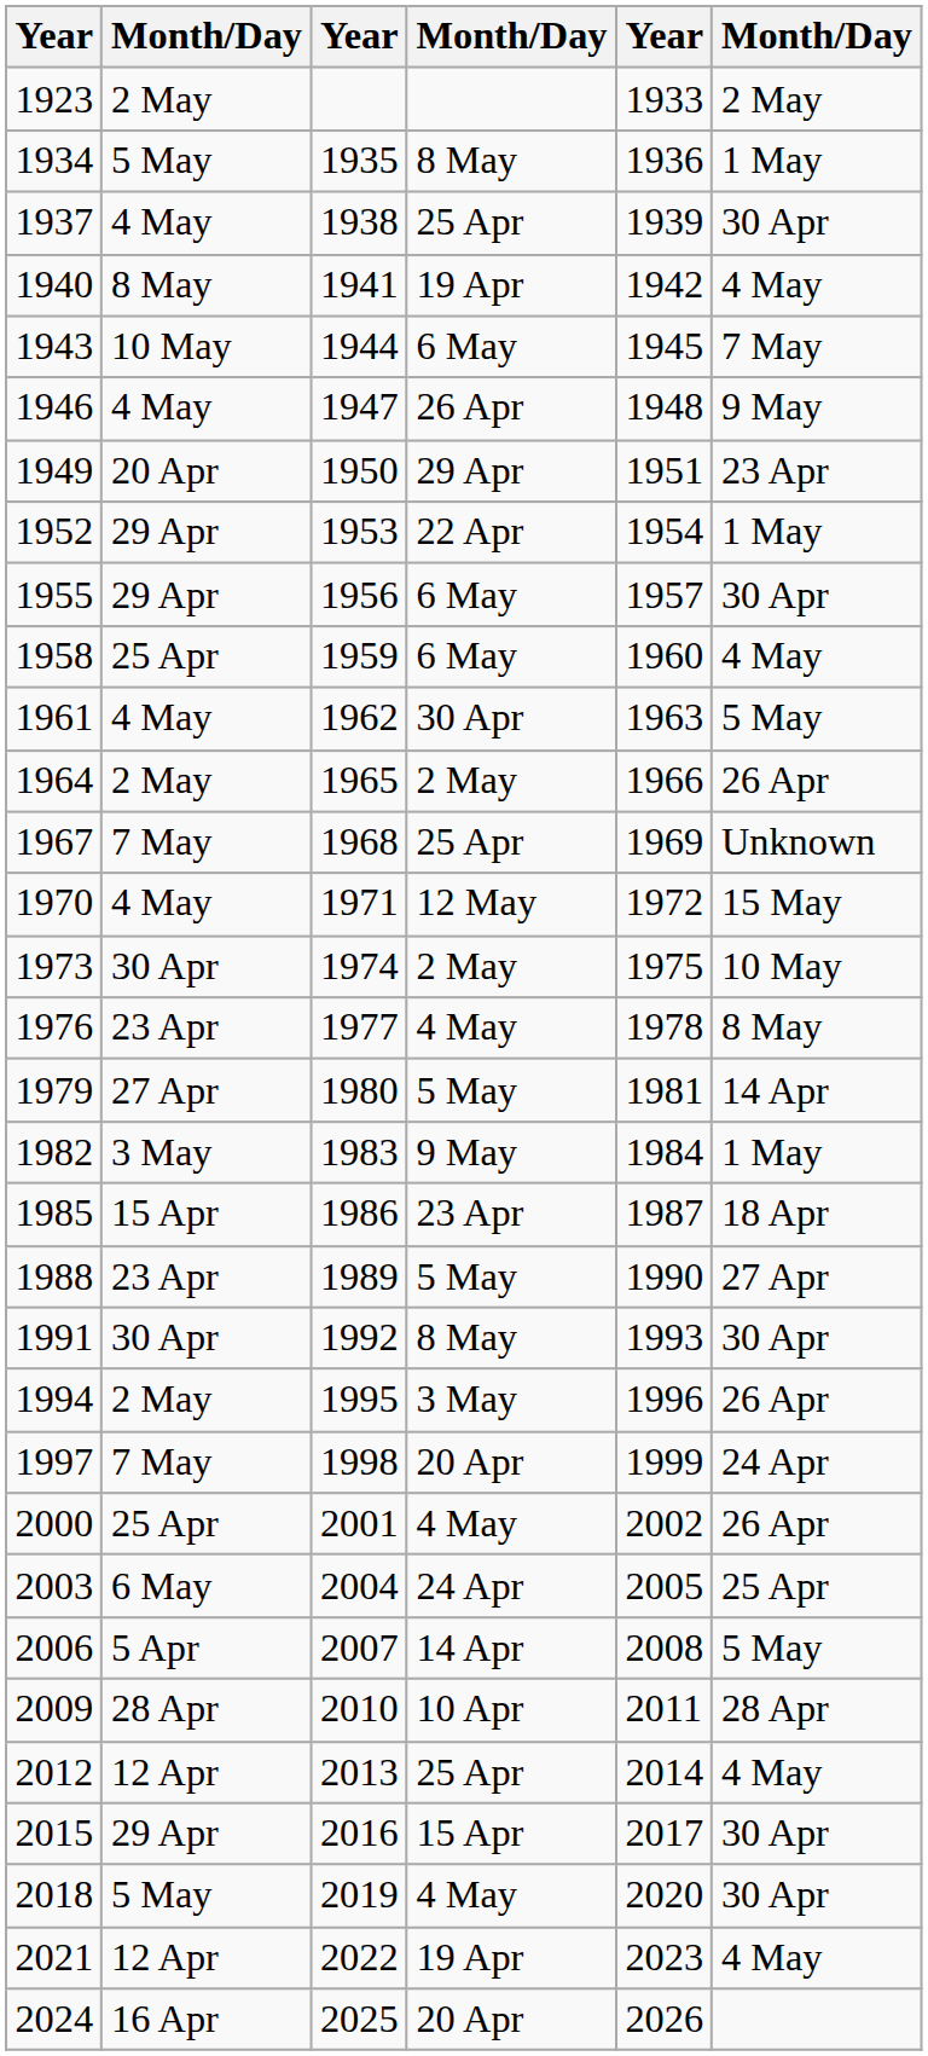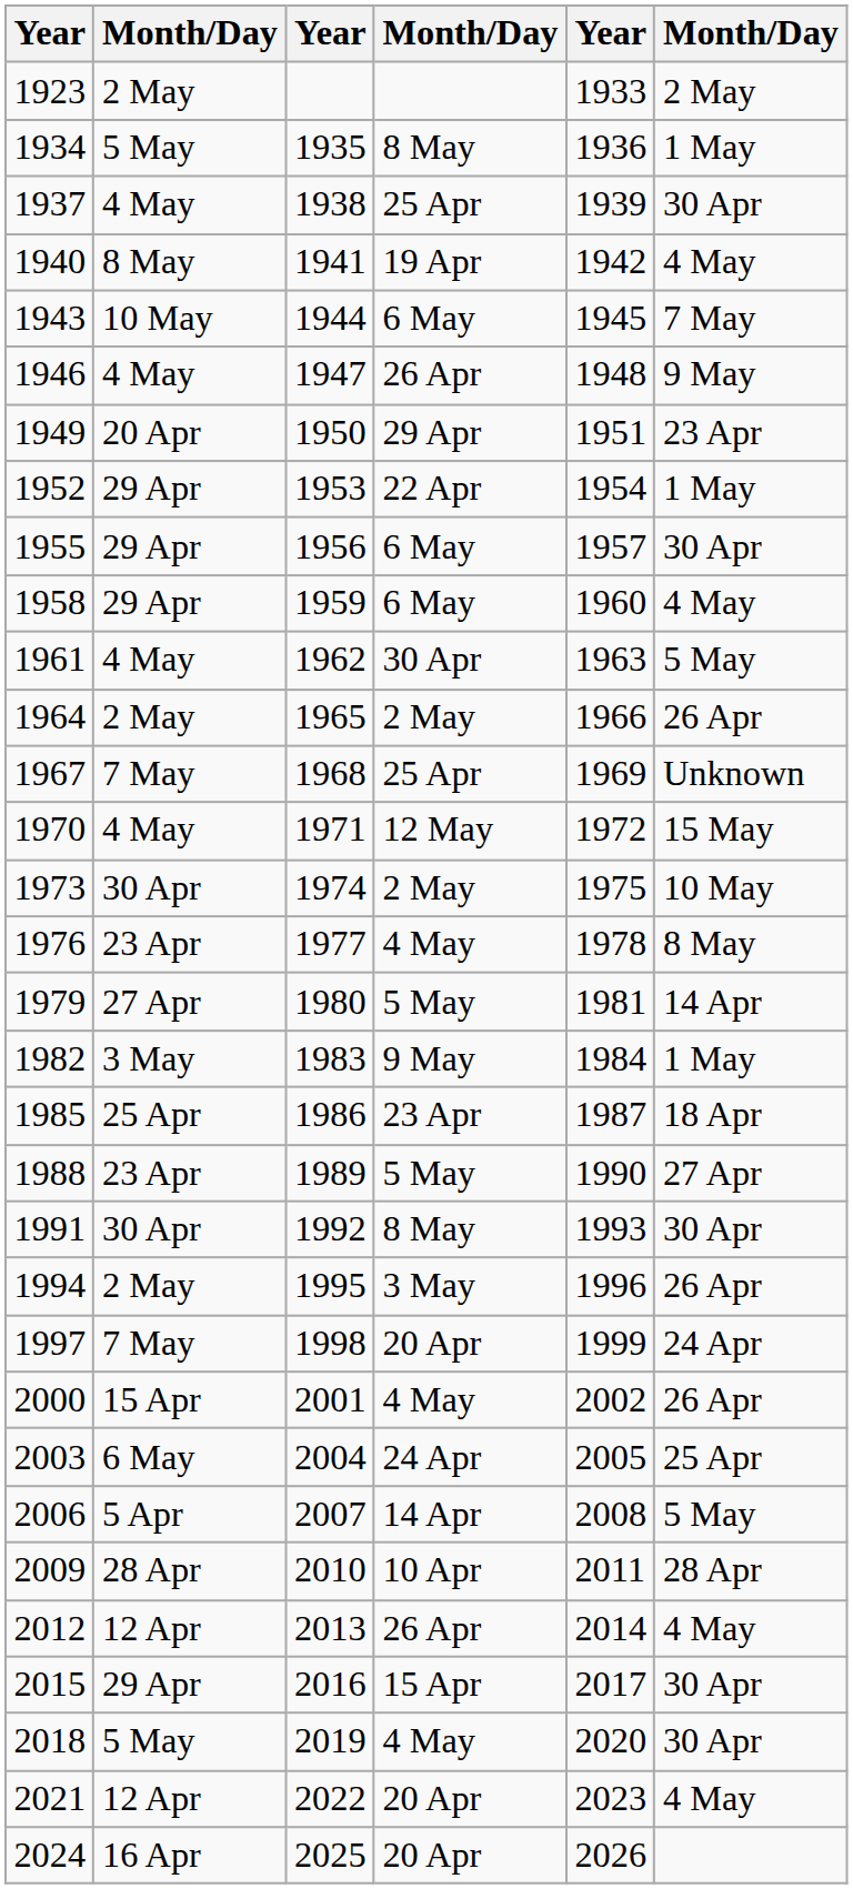1958 | column 2: 25 Apr -> 29 Apr
1985 | column 2: 15 Apr -> 25 Apr
2000 | column 2: 25 Apr -> 15 Apr
2012 | column 4: 25 Apr -> 26 Apr
2021 | column 4: 19 Apr -> 20 Apr
